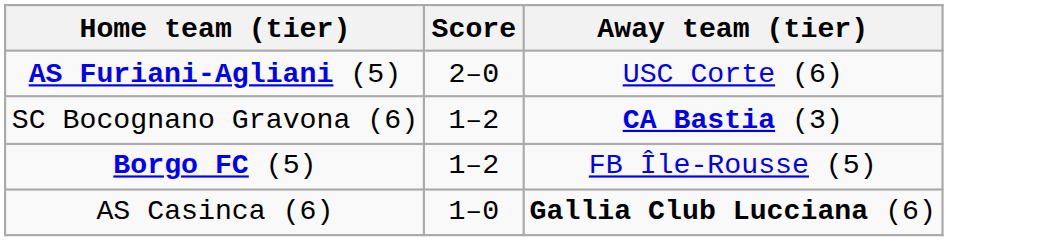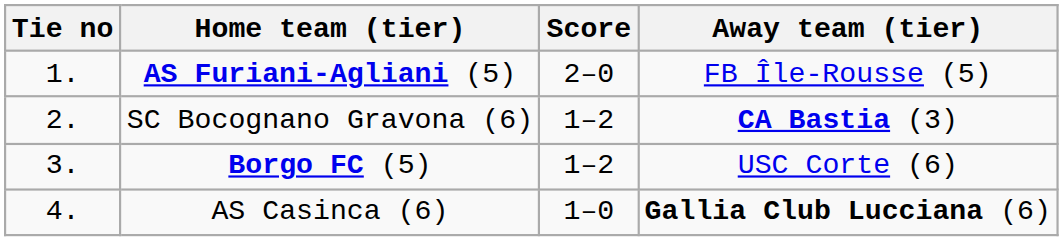+ column: Tie no | 1. | 2. | 3. | 4.
AS Furiani-Agliani (5) | Away team (tier): USC Corte (6) -> FB Île-Rousse (5)
Borgo FC (5) | Away team (tier): FB Île-Rousse (5) -> USC Corte (6)
